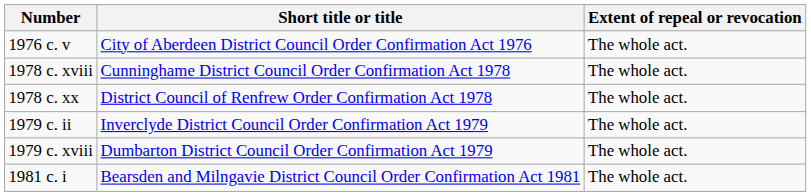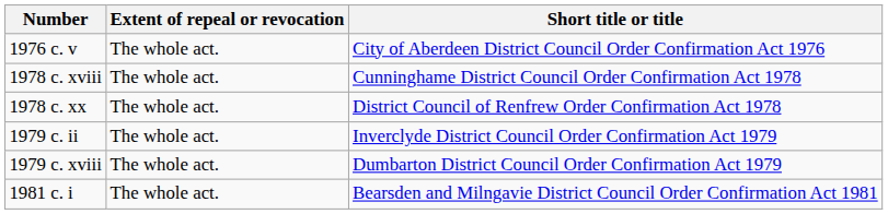columns swapped: Short title or title <-> Extent of repeal or revocation
